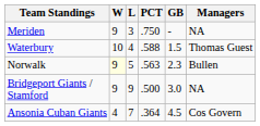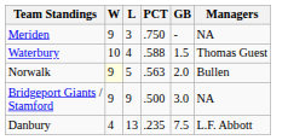Norwalk | GB: 2.3 -> 2.0
- row: Ansonia Cuban Giants | 4 | 7 | .364 | 4.5 | Cos Govern
+ row: Danbury | 4 | 13 | .235 | 7.5 | L.F. Abbott
